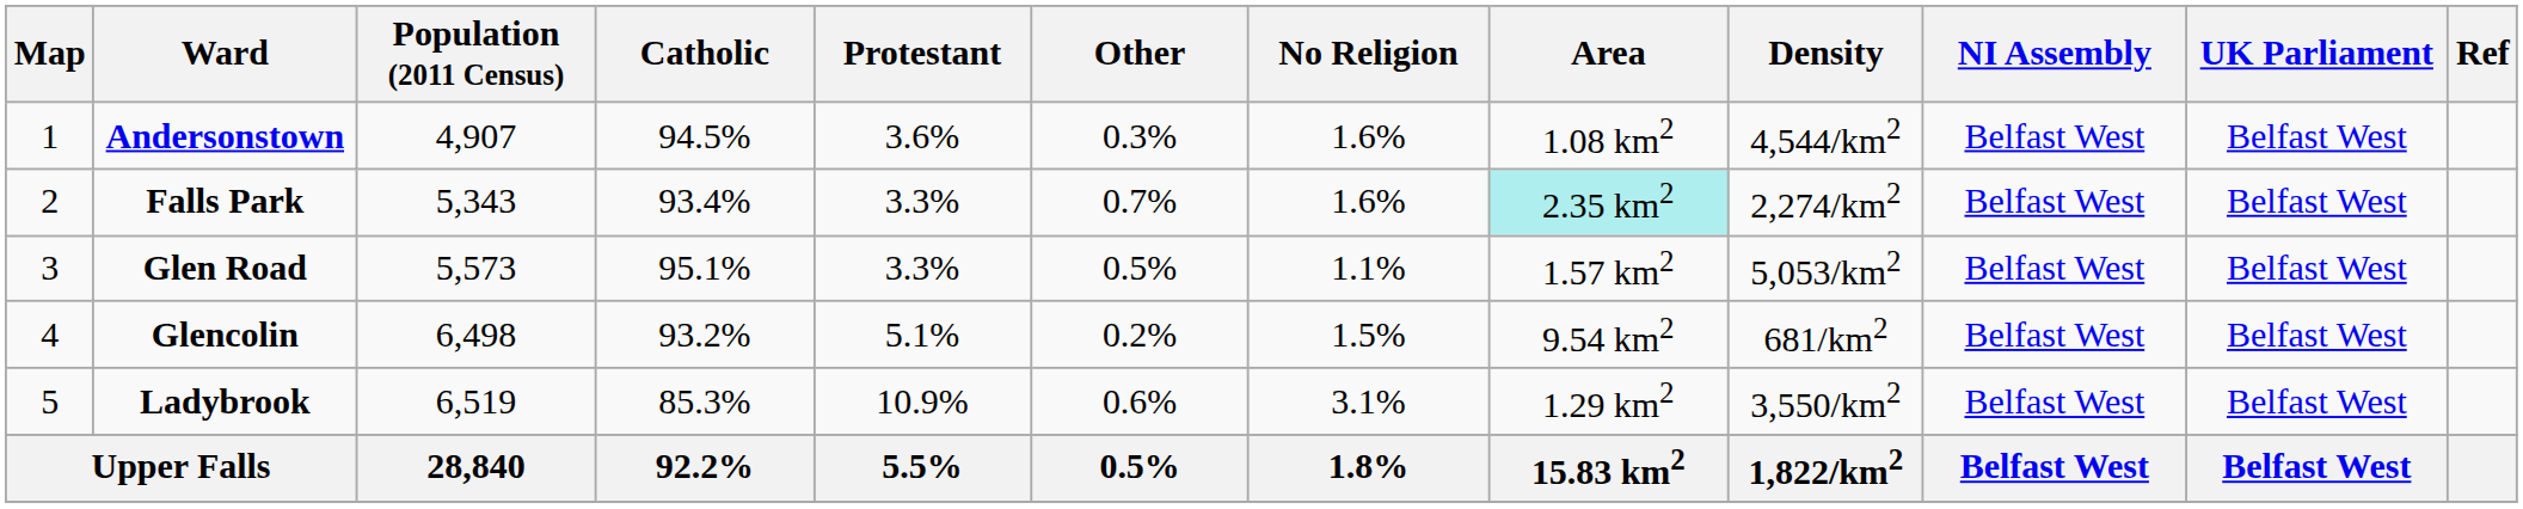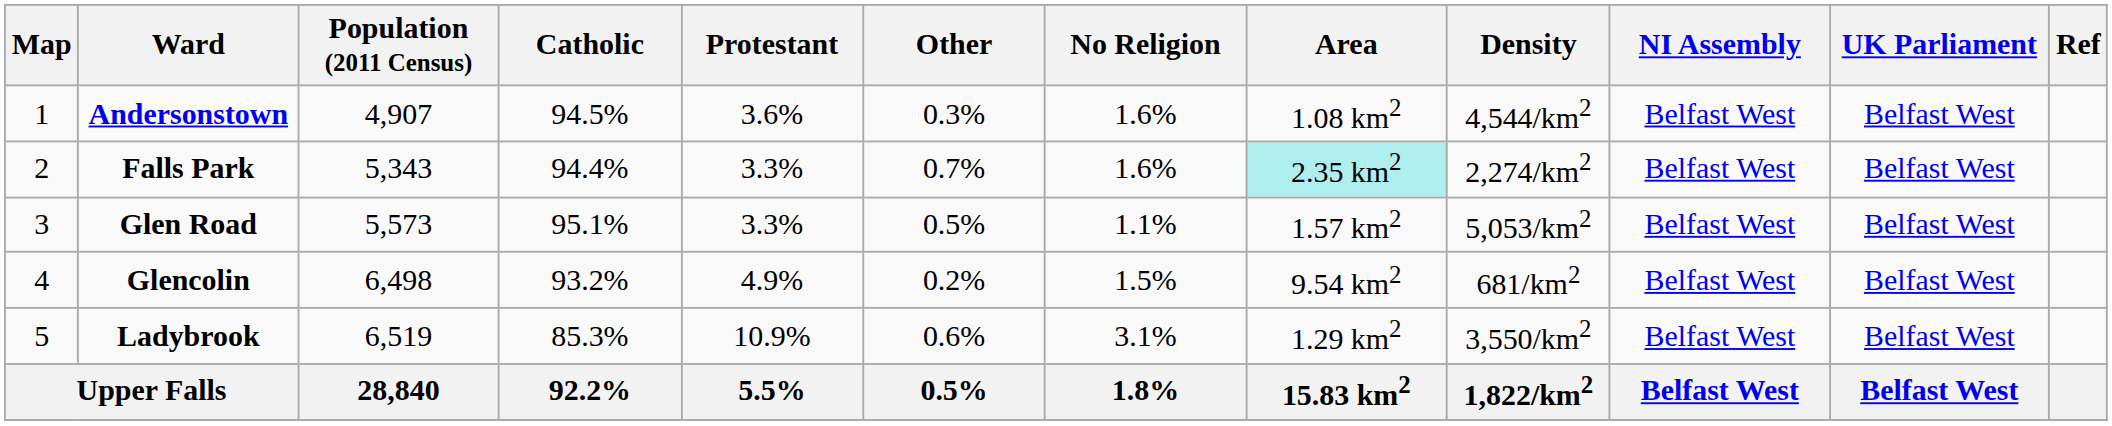Falls Park | Catholic: 93.4% -> 94.4%
Glencolin | Protestant: 5.1% -> 4.9%
